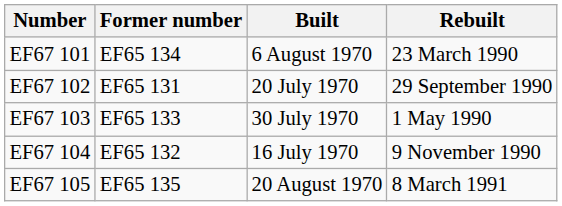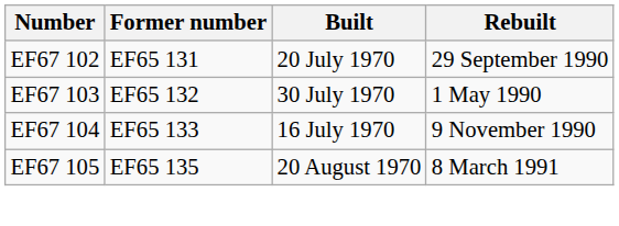- row: EF67 101 | EF65 134 | 6 August 1970 | 23 March 1990
EF67 103 | Former number: EF65 133 -> EF65 132
EF67 104 | Former number: EF65 132 -> EF65 133
